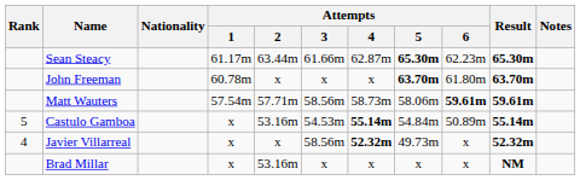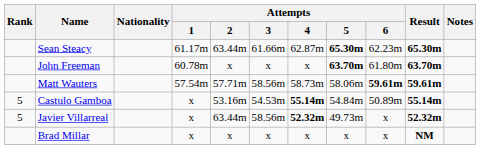Javier Villarreal | Rank: 4 -> 5
Javier Villarreal | Attempts / 2: x -> 63.44m
Brad Millar | Attempts / 2: 53.16m -> x
